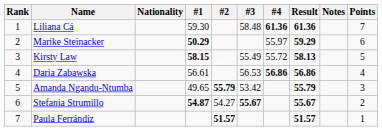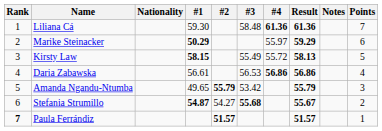Stefania Strumillo | #3: 55.67 -> 55.68
Paula Ferrándiz | Rank: normal -> bold
